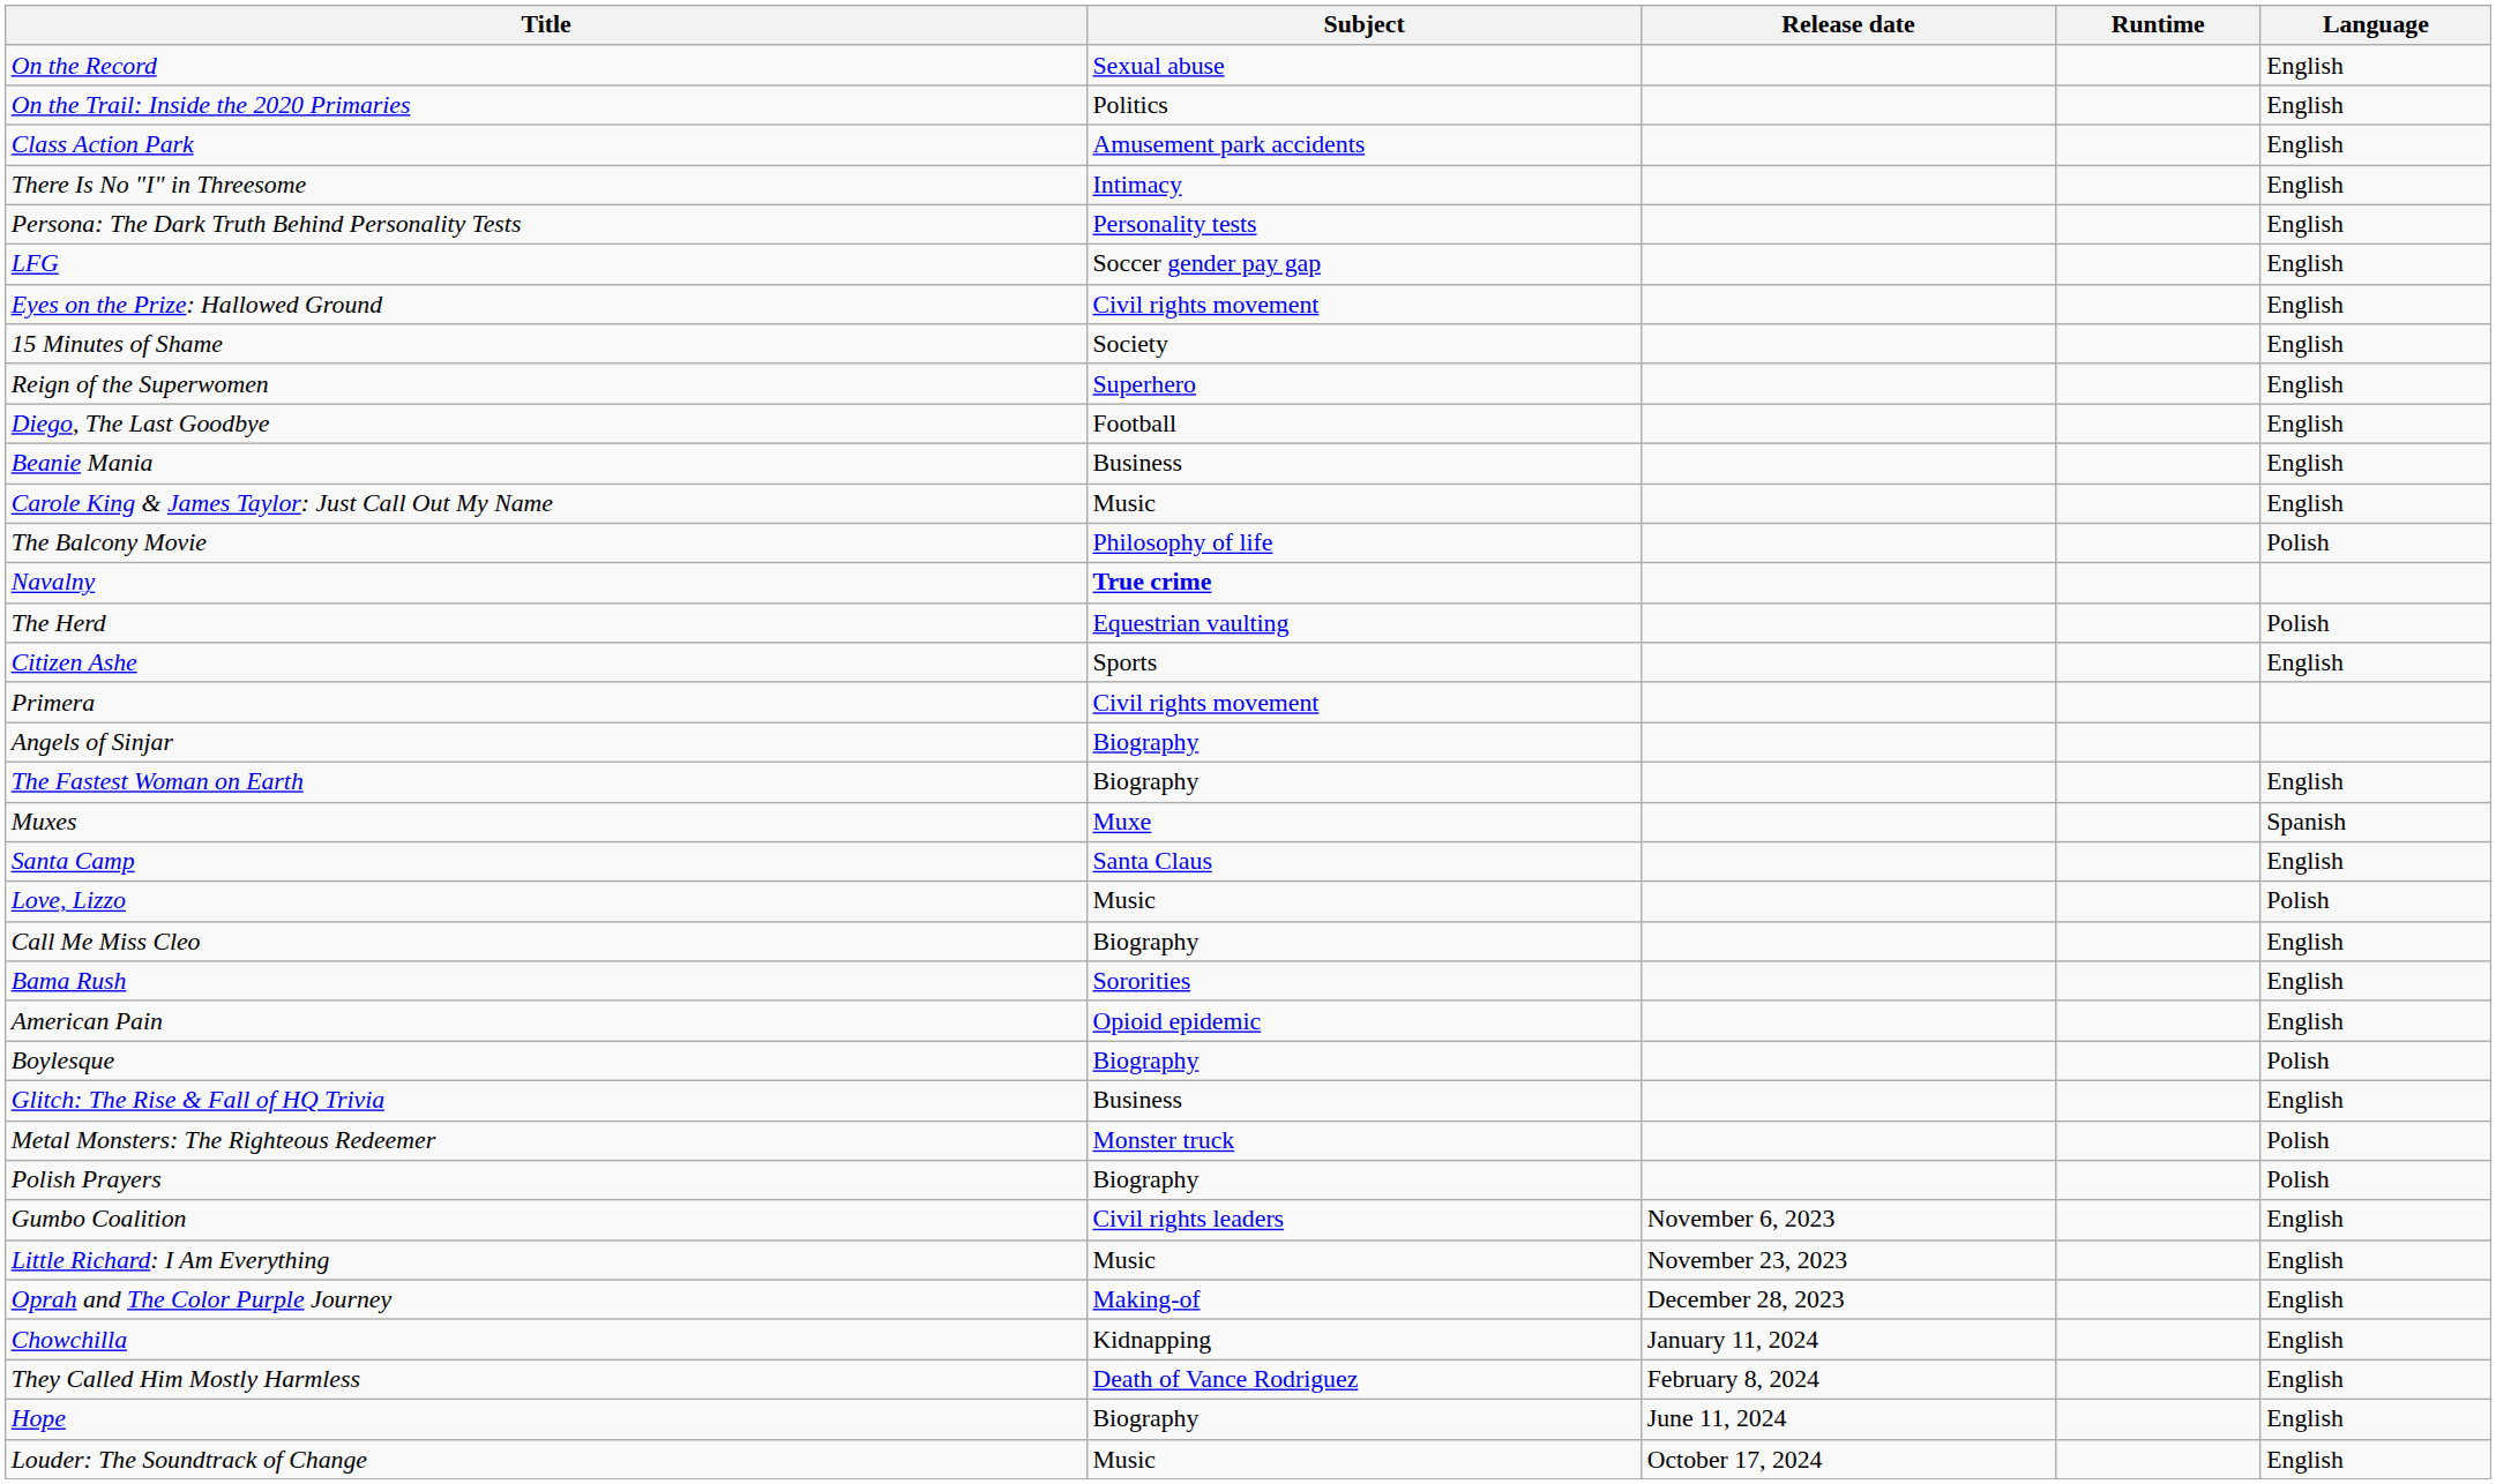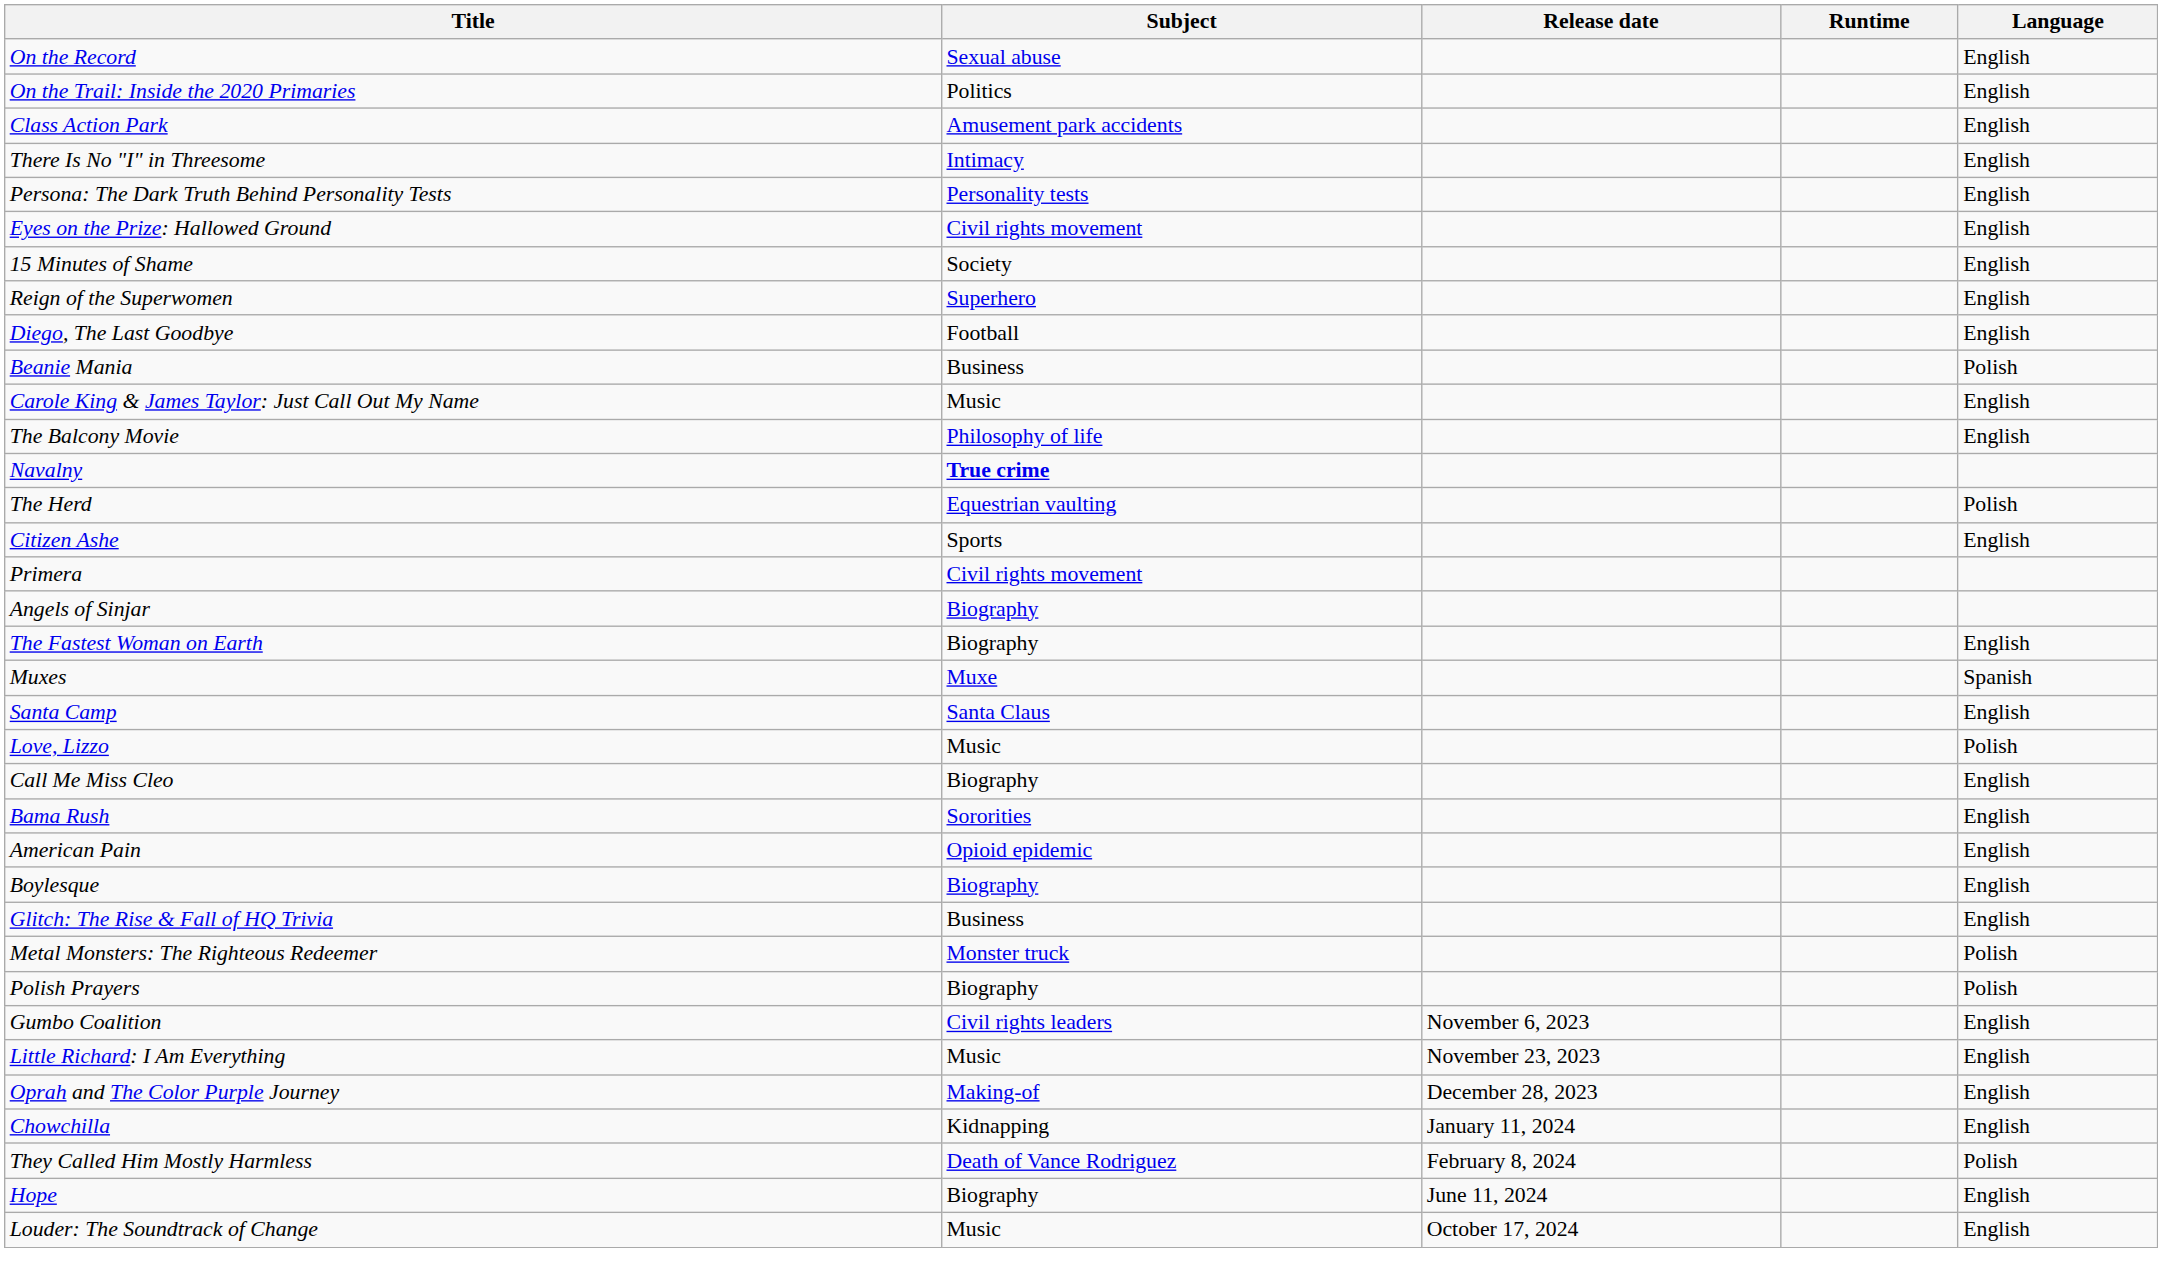- row: LFG | Soccer gender pay gap | English
Beanie Mania | Language: English -> Polish
The Balcony Movie | Language: Polish -> English
Boylesque | Language: Polish -> English
They Called Him Mostly Harmless | Language: English -> Polish
